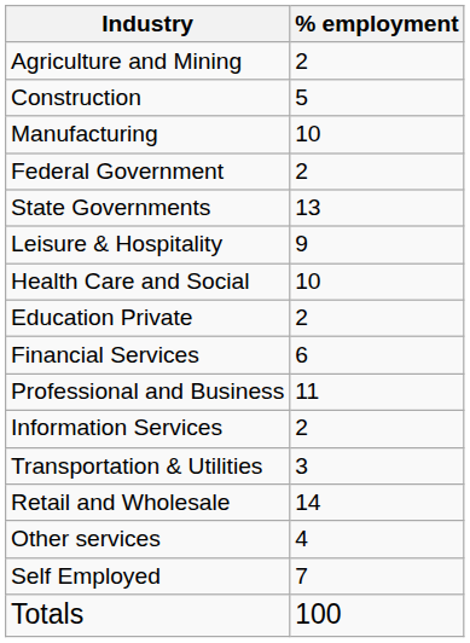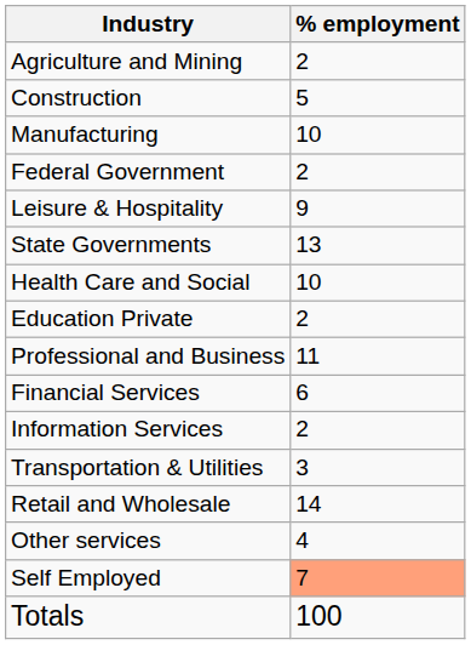rows swapped: State Governments <-> Leisure & Hospitality
rows swapped: Professional and Business <-> Financial Services
Self Employed | % employment: no background -> lightsalmon background
